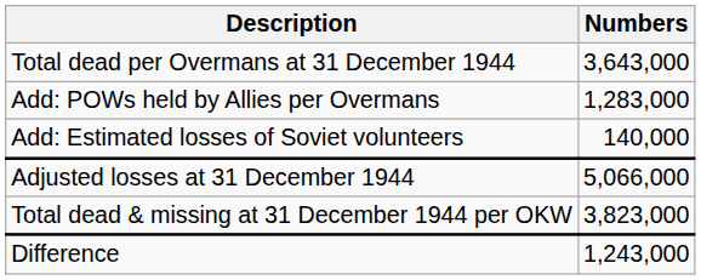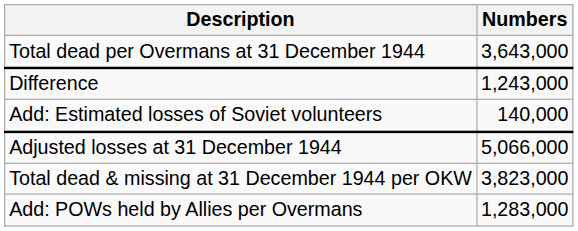rows swapped: Add: POWs held by Allies per Overmans <-> Difference
